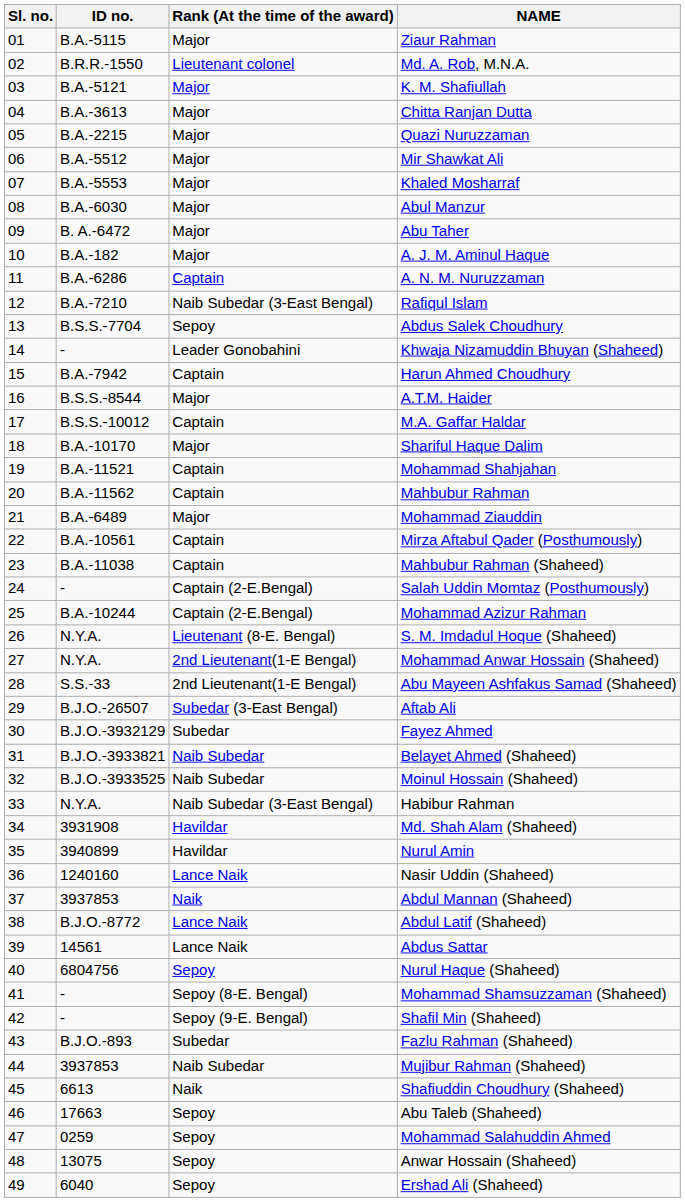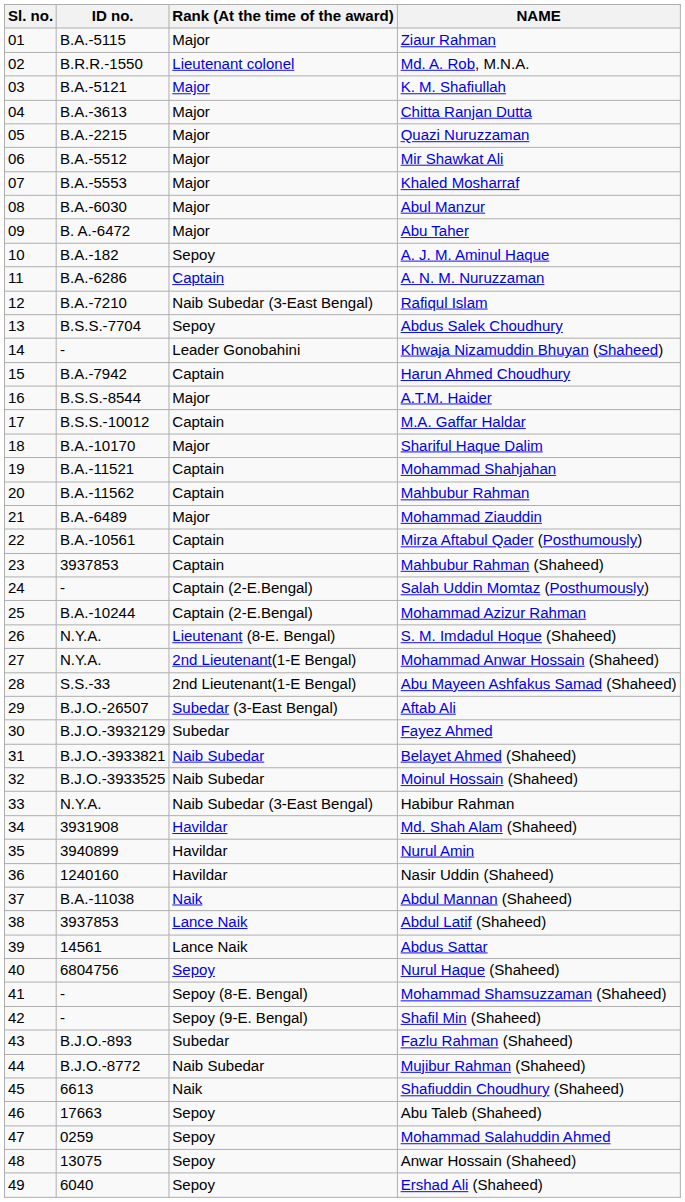A. J. M. Aminul Haque | Rank (At the time of the award): Major -> Sepoy
Mahbubur Rahman (Shaheed) | ID no.: B.A.-11038 -> 3937853
Nasir Uddin (Shaheed) | Rank (At the time of the award): Lance Naik -> Havildar
Abdul Mannan (Shaheed) | ID no.: 3937853 -> B.A.-11038
Abdul Latif (Shaheed) | ID no.: B.J.O.-8772 -> 3937853
Mujibur Rahman (Shaheed) | ID no.: 3937853 -> B.J.O.-8772
